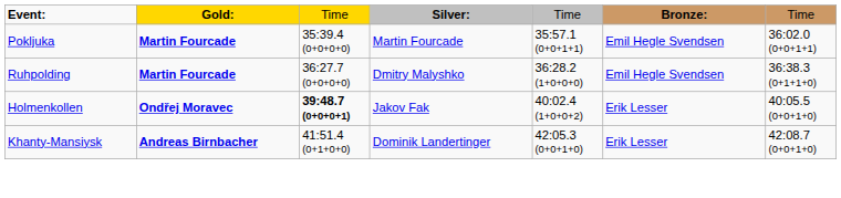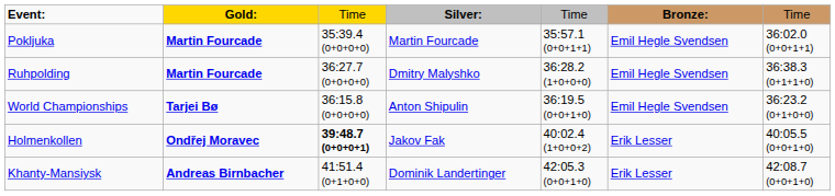+ row: World Championships | Tarjei Bø | 36:15.8 (0+0+0+0) | Anton Shipulin | 36:19.5 (0+0+1+0) | Emil Hegle Svendsen | 36:23.2 (0+1+0+0)
